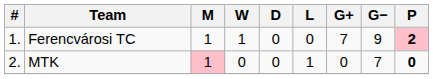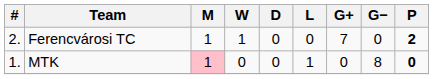Ferencvárosi TC | #: 1. -> 2.
Ferencvárosi TC | G−: 9 -> 0
Ferencvárosi TC | P: pink background -> no background
MTK | #: 2. -> 1.
MTK | G−: 7 -> 8
